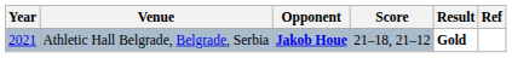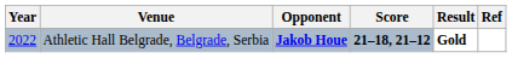Athletic Hall Belgrade, Belgrade, Serbia | Year: 2021 -> 2022
Athletic Hall Belgrade, Belgrade, Serbia | Score: normal -> bold
